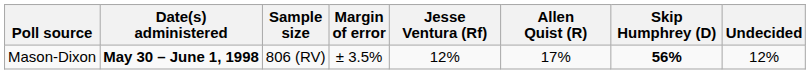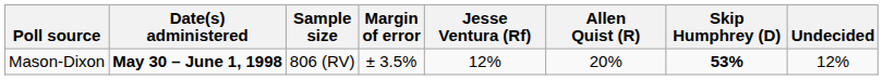Mason-Dixon | Allen Quist (R): 17% -> 20%
Mason-Dixon | Skip Humphrey (D): 56% -> 53%
